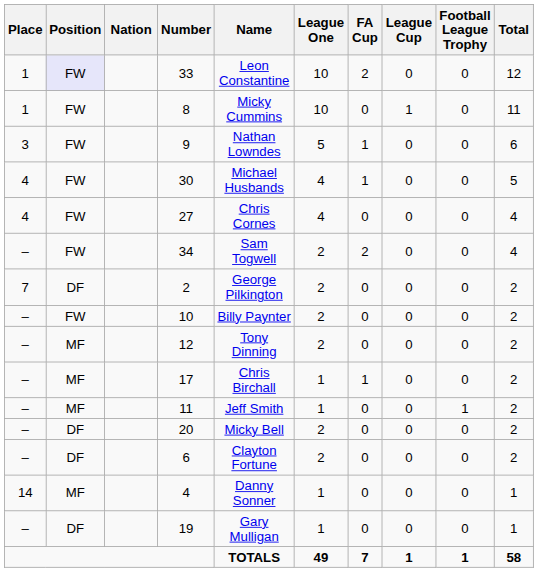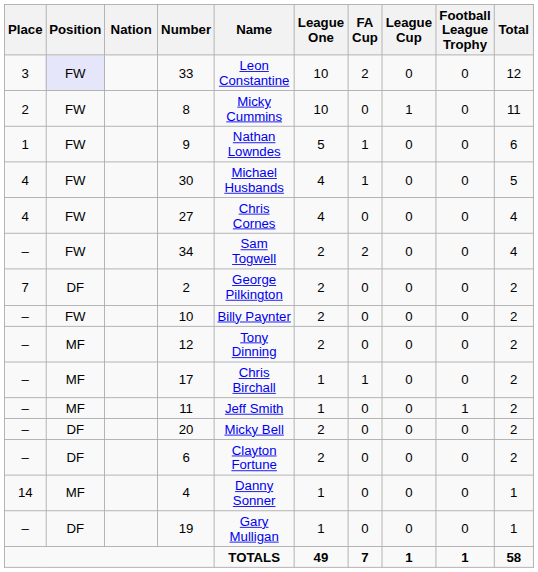33 | Place: 1 -> 3
8 | Place: 1 -> 2
9 | Place: 3 -> 1
